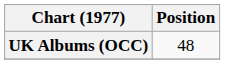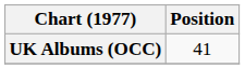UK Albums (OCC) | Position: 48 -> 41
